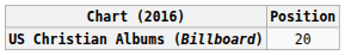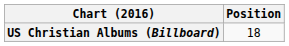US Christian Albums (Billboard) | Position: 20 -> 18
